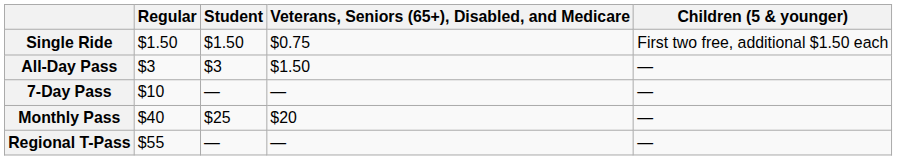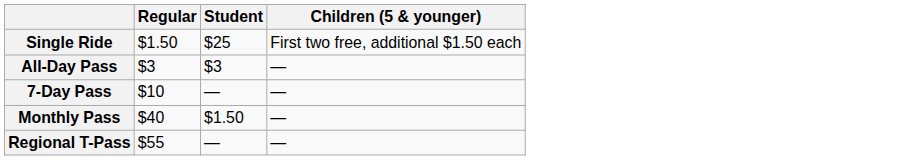- column: Veterans, Seniors (65+), Disabled, and Medicare | $0.75 | $1.50 | — | $20 | —
Single Ride | Student: $1.50 -> $25
Monthly Pass | Student: $25 -> $1.50
